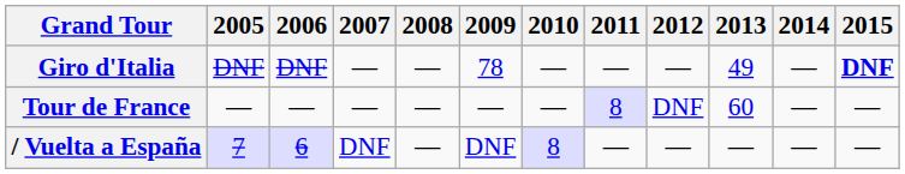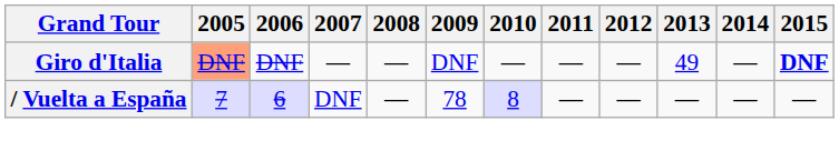Giro d'Italia | 2005: no background -> lightsalmon background
Giro d'Italia | 2009: 78 -> DNF
- row: Tour de France | — | — | — | — | — | — | 8 | DNF | 60 | — | —
/ Vuelta a España | 2009: DNF -> 78
